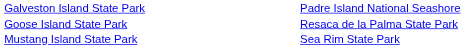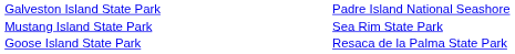rows swapped: Goose Island State Park <-> Mustang Island State Park
